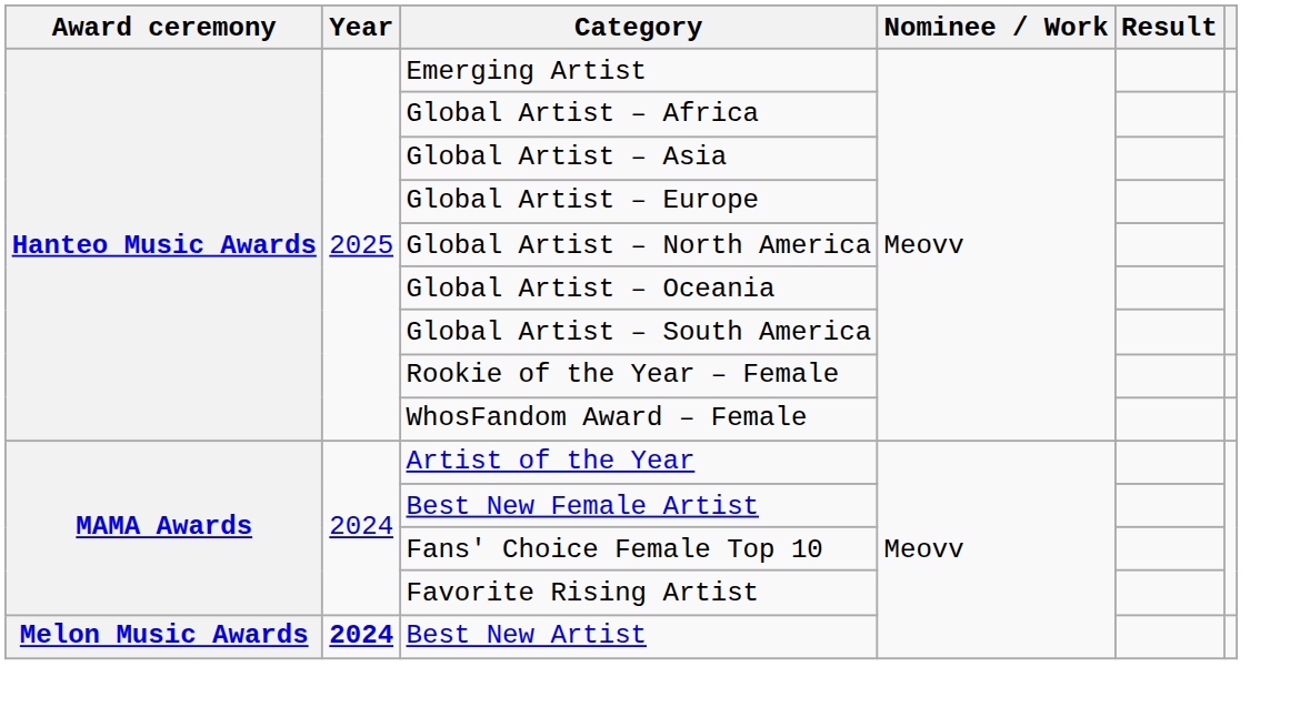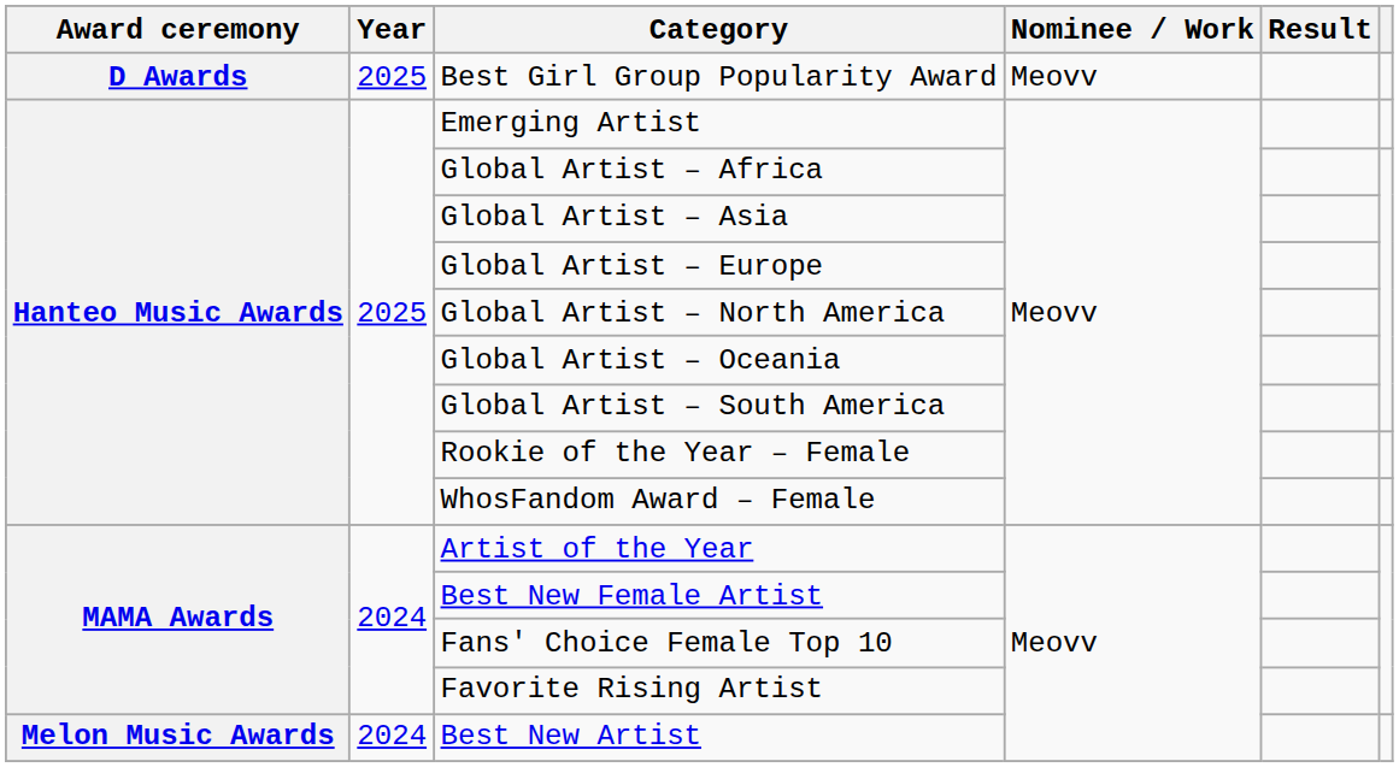+ row: D Awards | 2025 | Best Girl Group Popularity Award | Meovv
Best New Artist | Year: bold -> normal
